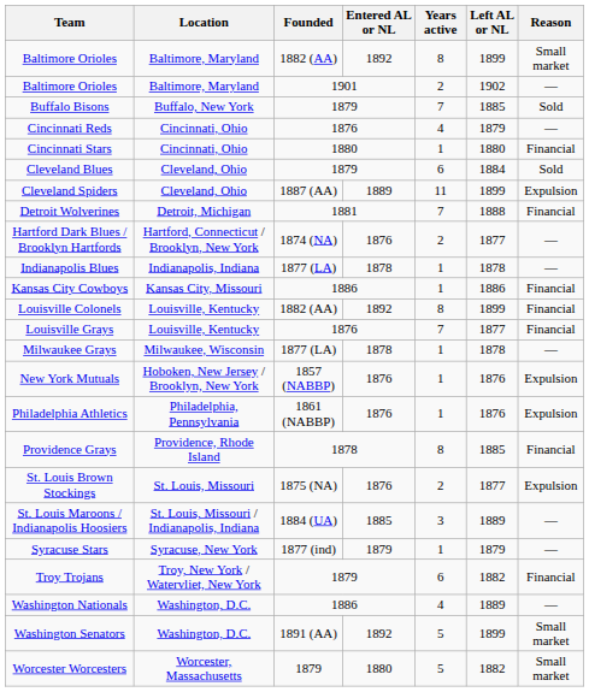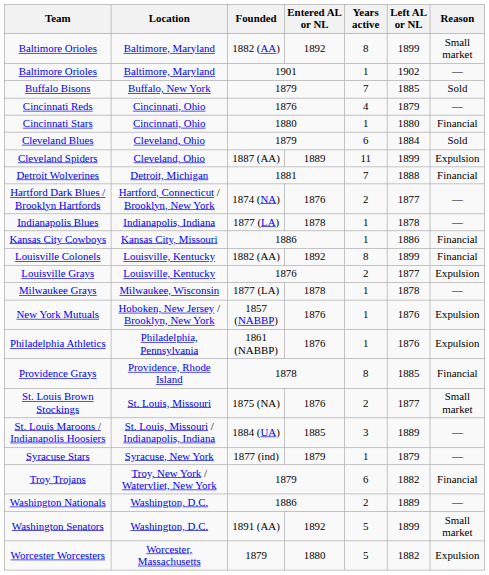Baltimore Orioles / 1901 | Years active: 2 -> 1
Louisville Grays | Years active: 7 -> 2
Louisville Grays | Reason: Financial -> Expulsion
St. Louis Brown Stockings | Reason: Expulsion -> Small market
Washington Nationals | Years active: 4 -> 2
Worcester Worcesters | Reason: Small market -> Expulsion
